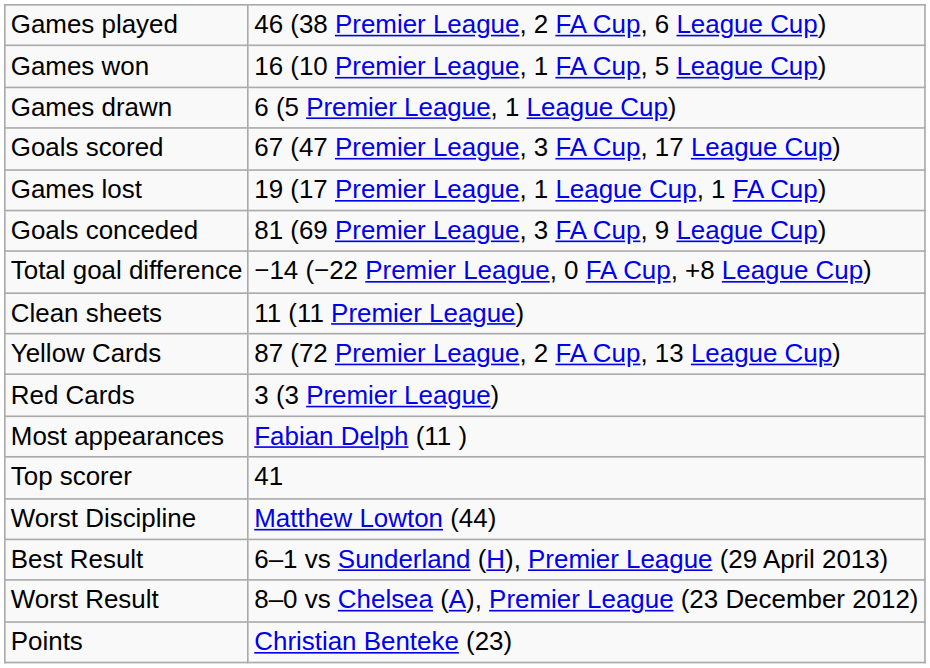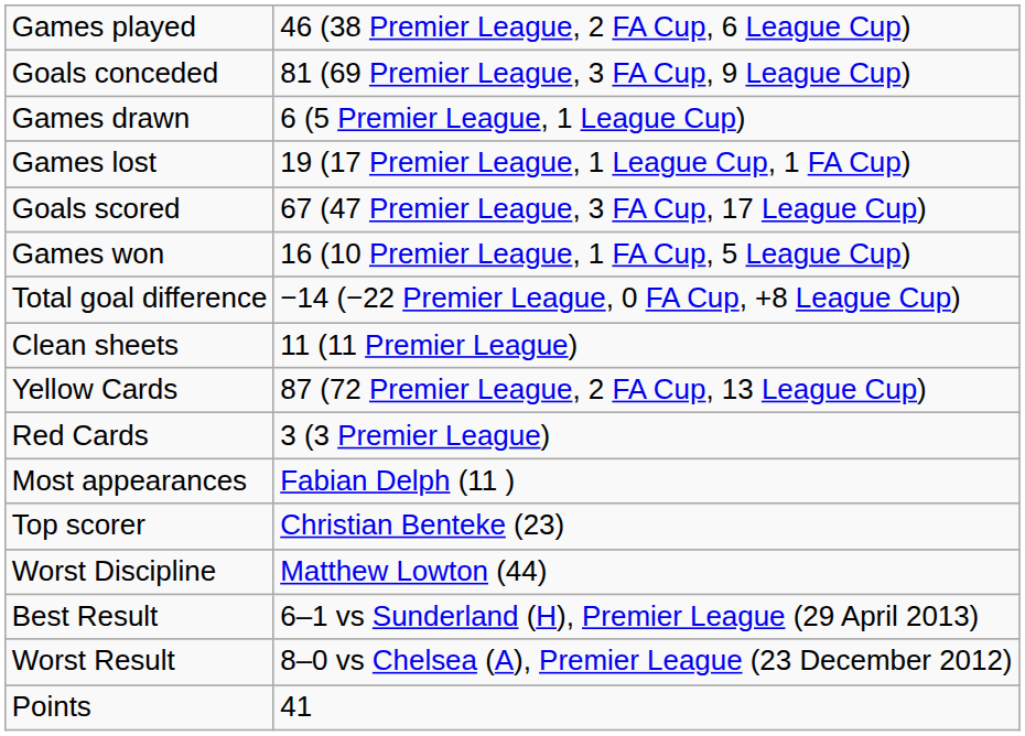rows swapped: Games won <-> Goals conceded
rows swapped: Games lost <-> Goals scored
Top scorer | column 2: 41 -> Christian Benteke (23)
Points | column 2: Christian Benteke (23) -> 41
